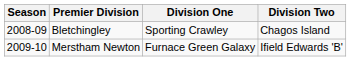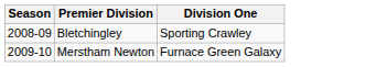- column: Division Two | Chagos Island | Ifield Edwards 'B'
